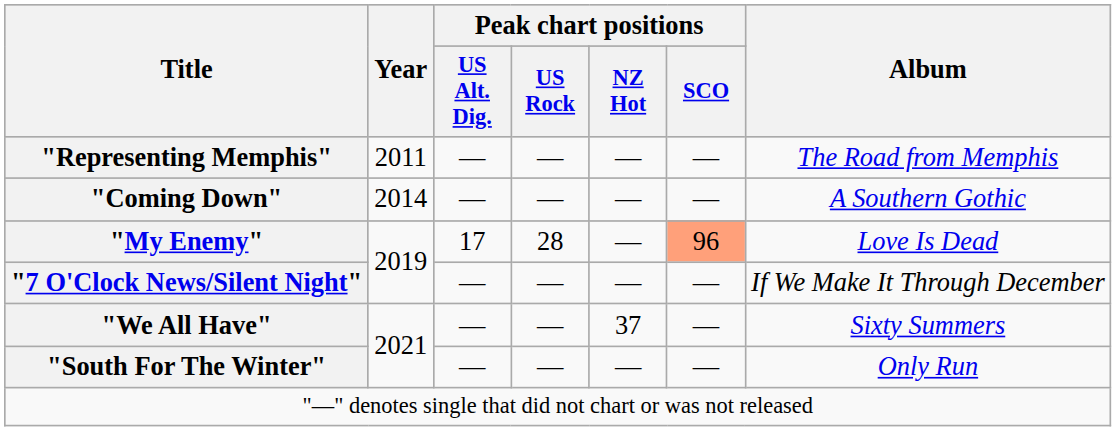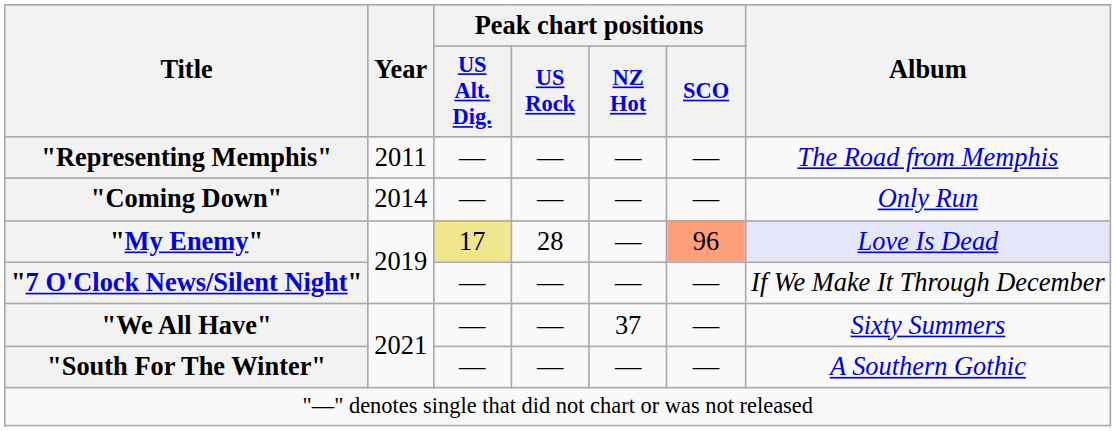"Coming Down" | Album: A Southern Gothic -> Only Run
"My Enemy" | Peak chart positions / US Alt. Dig.: no background -> khaki background
"My Enemy" | Album: no background -> lavender background
"South For The Winter" | Album: Only Run -> A Southern Gothic
